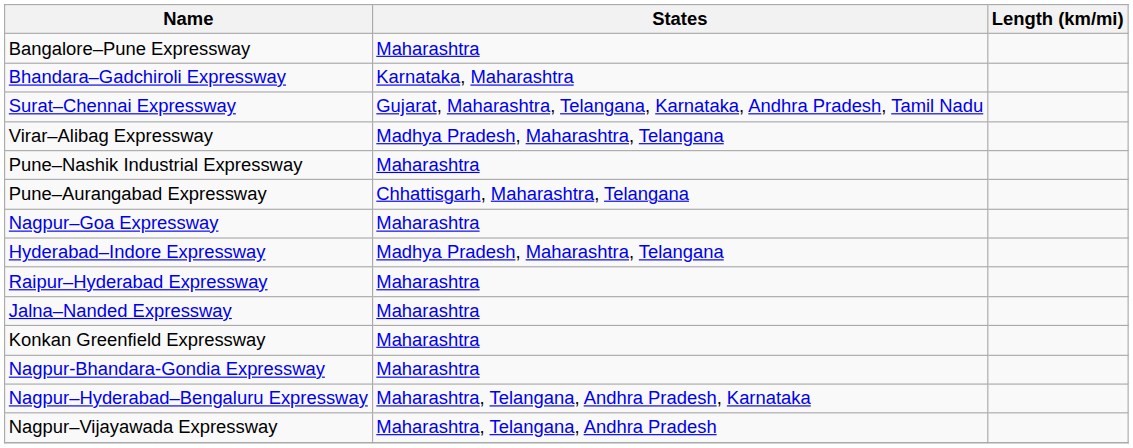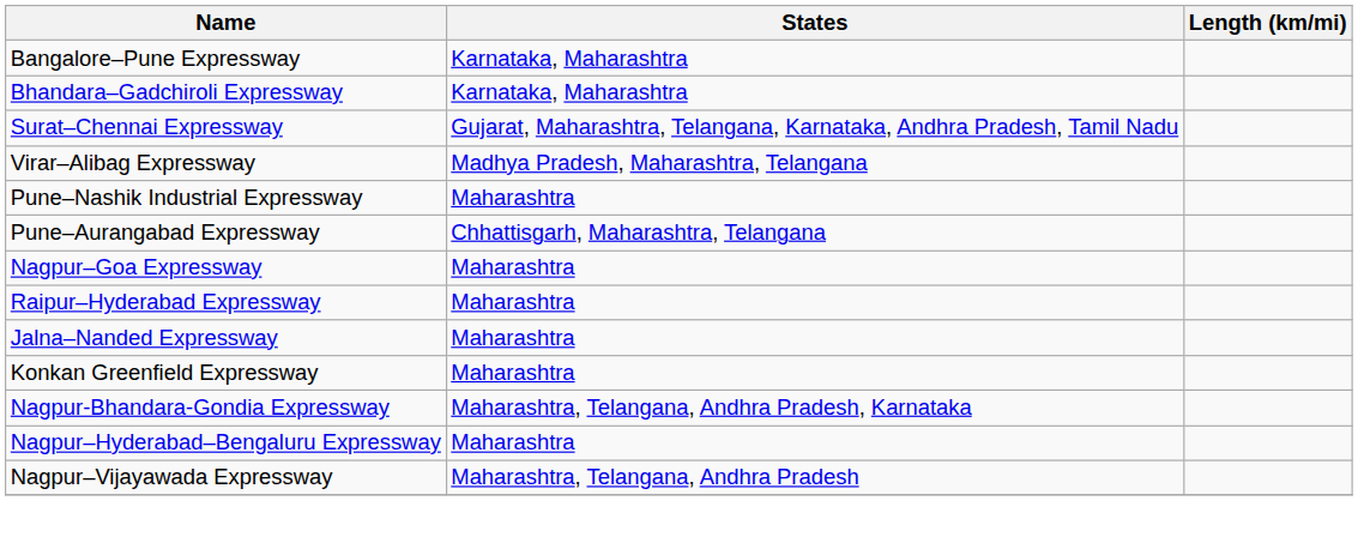Bangalore–Pune Expressway | States: Maharashtra -> Karnataka, Maharashtra
- row: Hyderabad–Indore Expressway | Madhya Pradesh, Maharashtra, Telangana
Nagpur-Bhandara-Gondia Expressway | States: Maharashtra -> Maharashtra, Telangana, Andhra Pradesh, Karnataka
Nagpur–Hyderabad–Bengaluru Expressway | States: Maharashtra, Telangana, Andhra Pradesh, Karnataka -> Maharashtra
